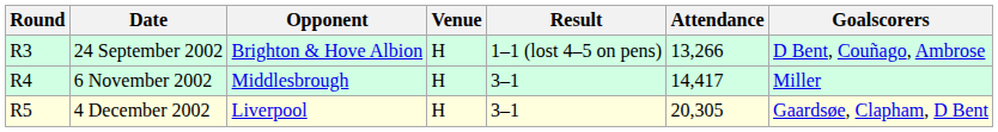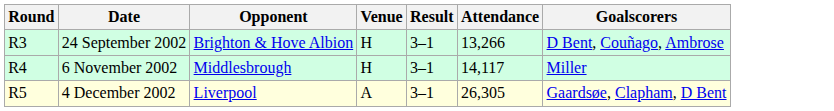24 September 2002 | Result: 1–1 (lost 4–5 on pens) -> 3–1
6 November 2002 | Attendance: 14,417 -> 14,117
4 December 2002 | Venue: H -> A
4 December 2002 | Attendance: 20,305 -> 26,305
